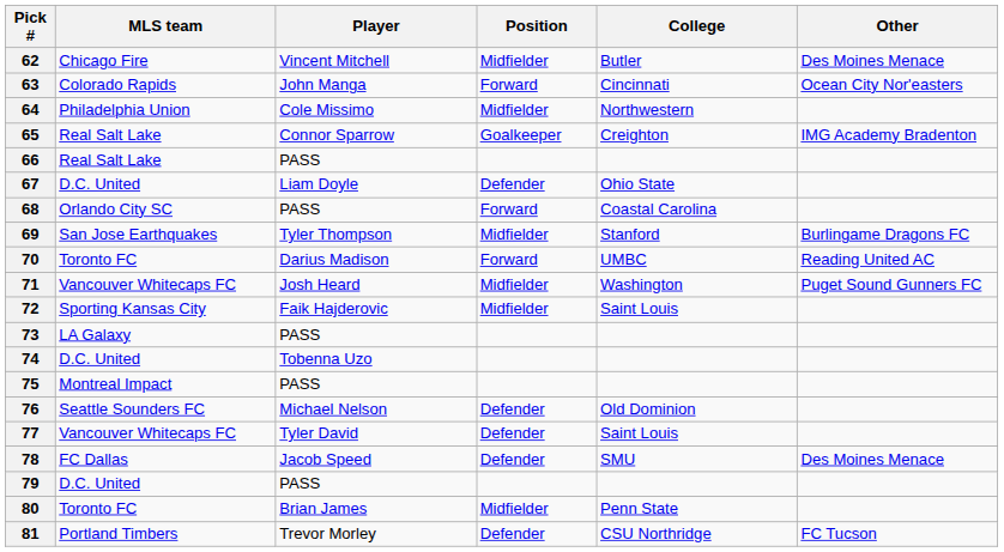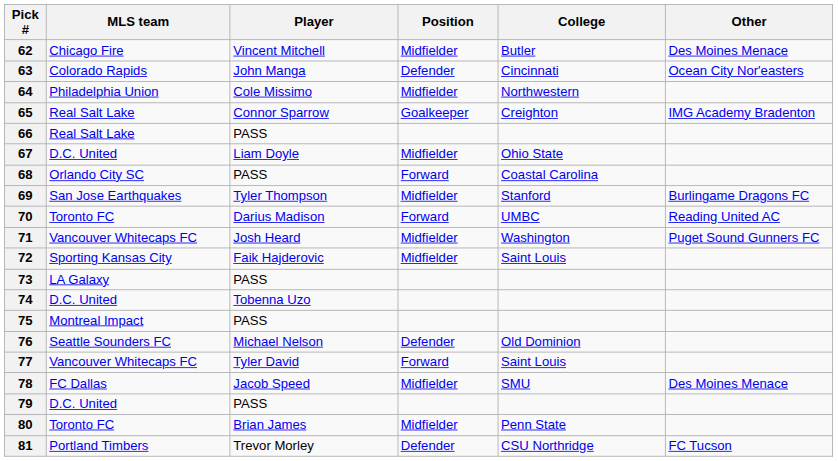63 | Position: Forward -> Defender
67 | Position: Defender -> Midfielder
77 | Position: Defender -> Forward
78 | Position: Defender -> Midfielder
